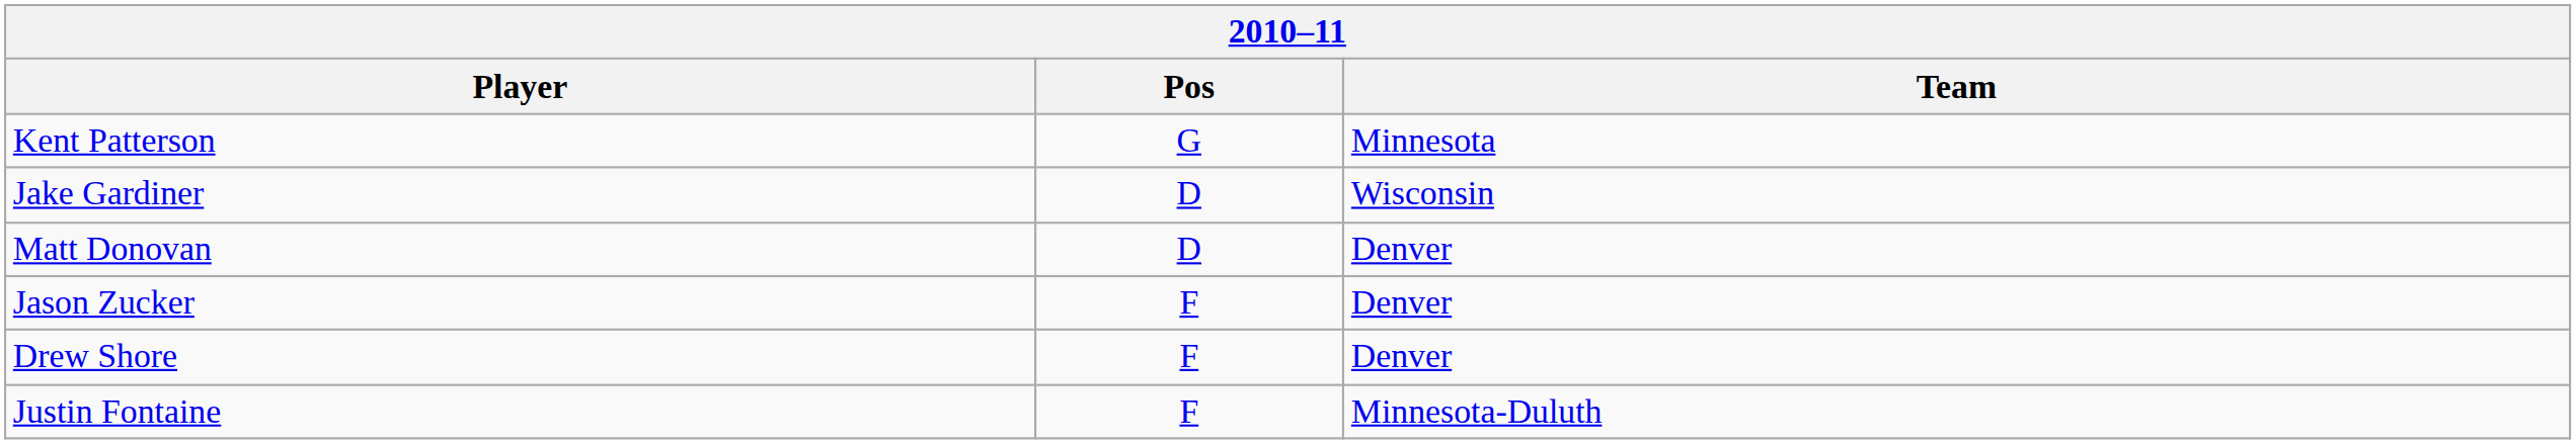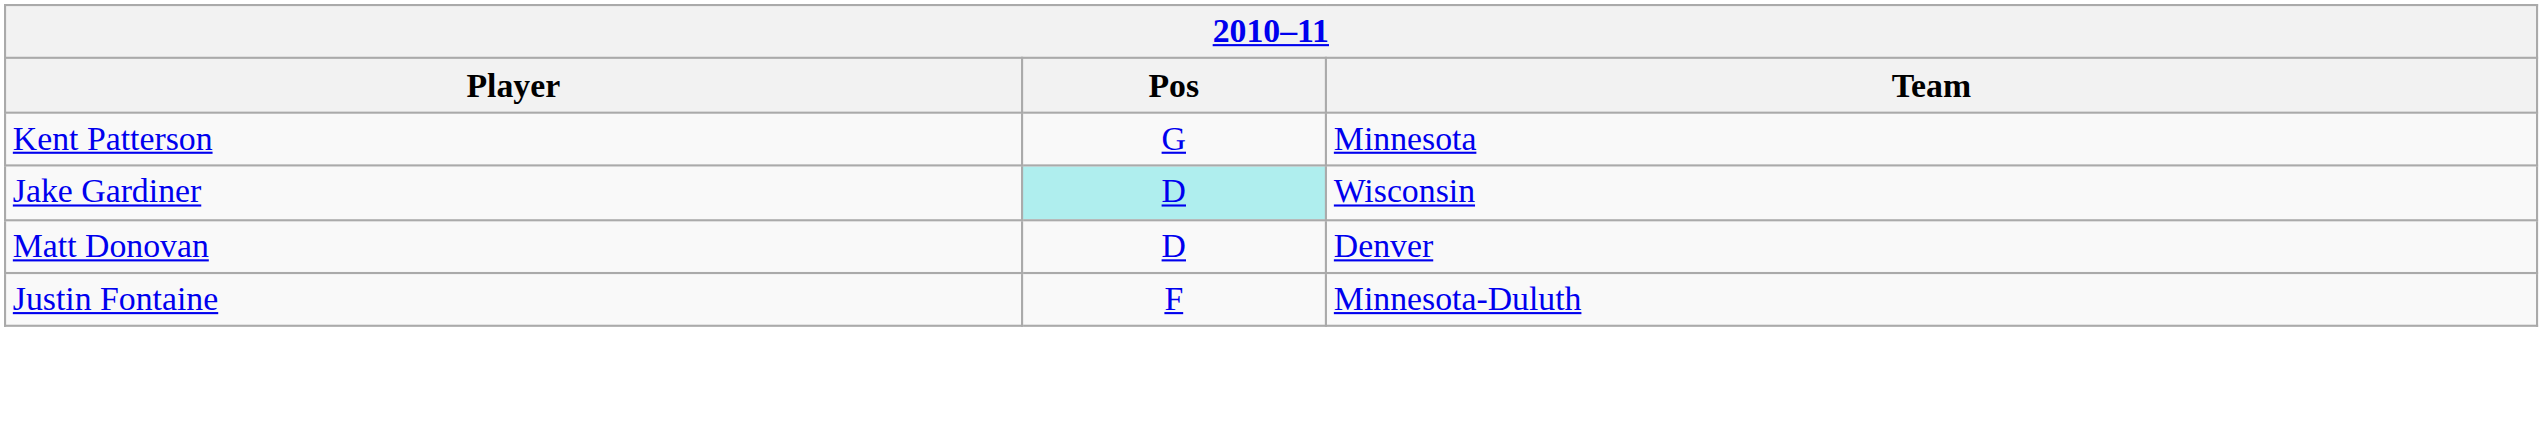Jake Gardiner | Pos: no background -> paleturquoise background
- row: Jason Zucker | F | Denver
- row: Drew Shore | F | Denver
